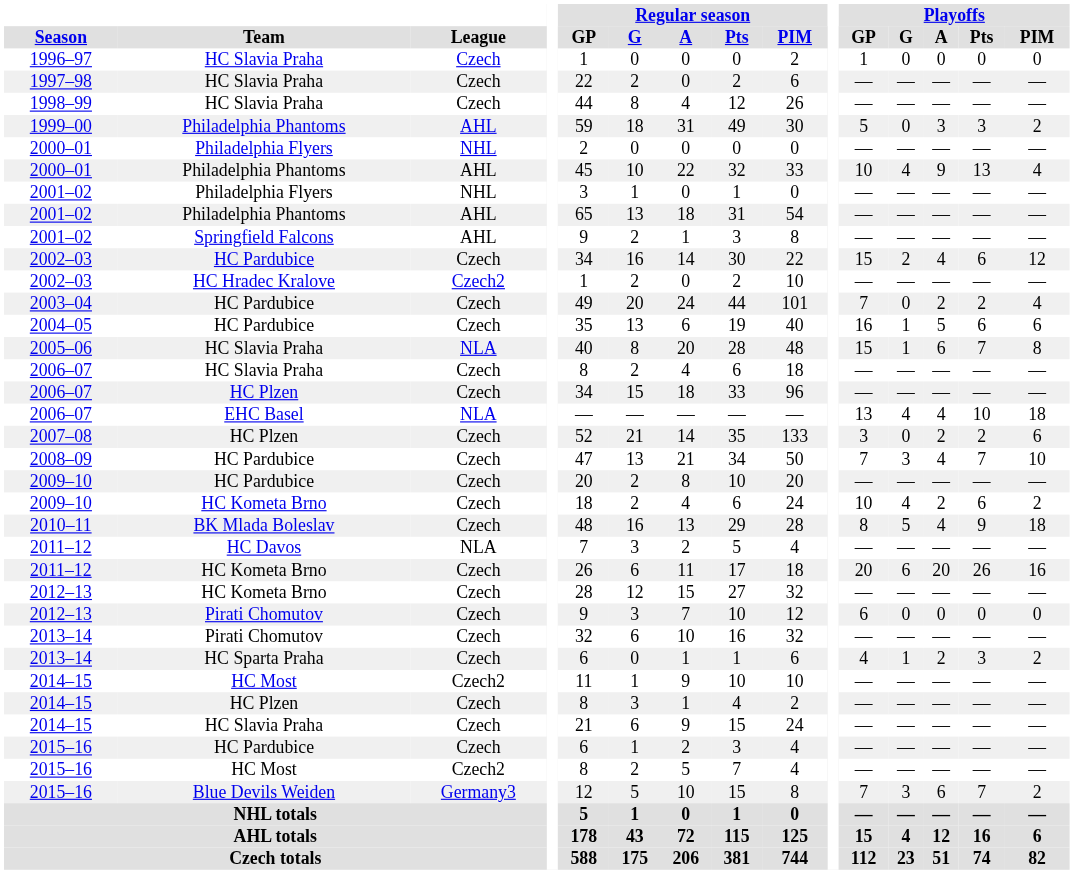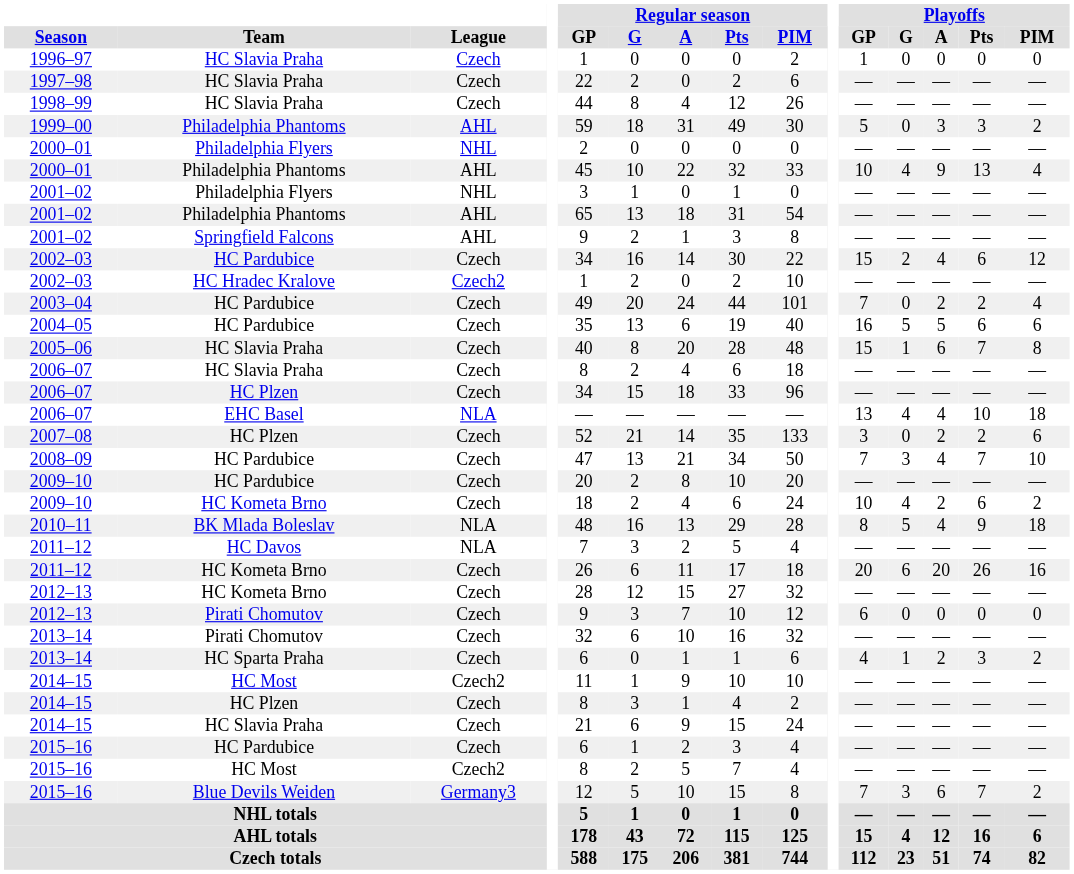2004–05 | Playoffs / G: 1 -> 5
2005–06 | League: NLA -> Czech
2010–11 | League: Czech -> NLA
